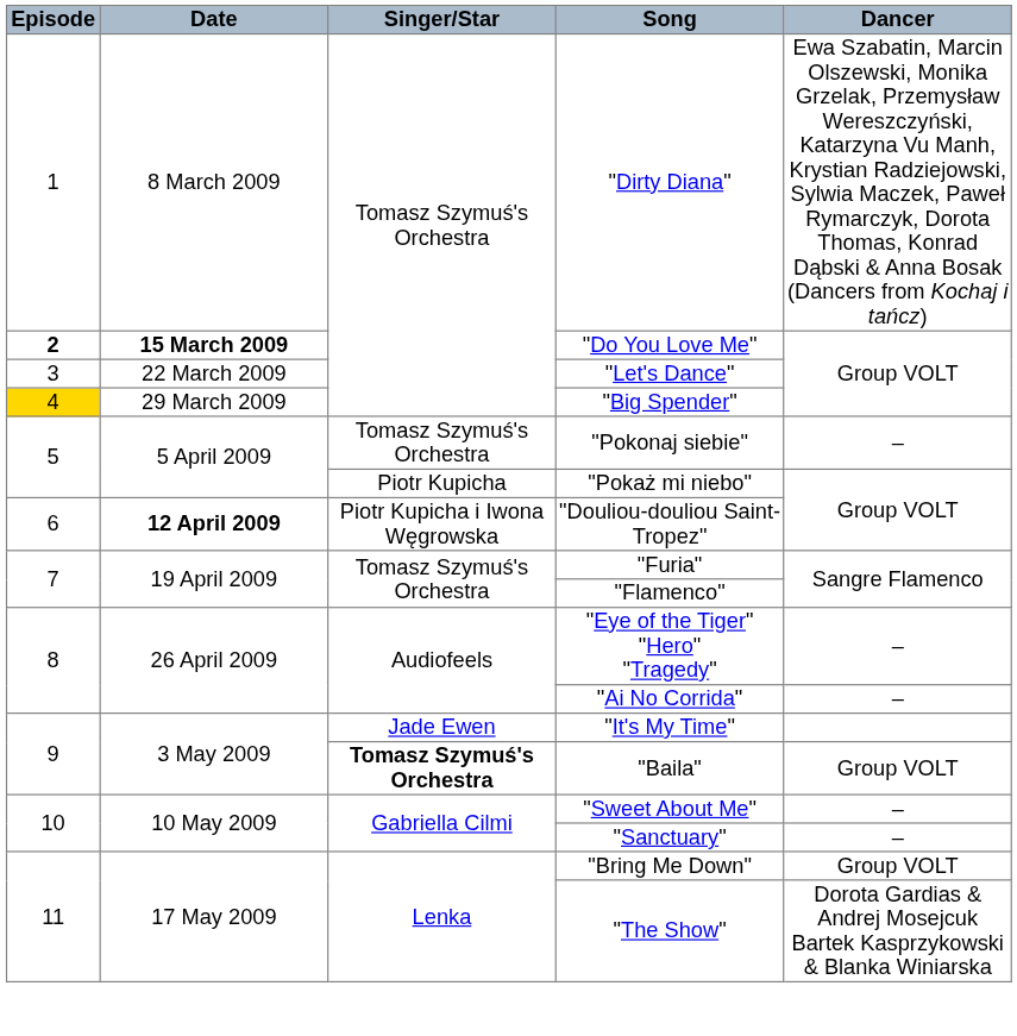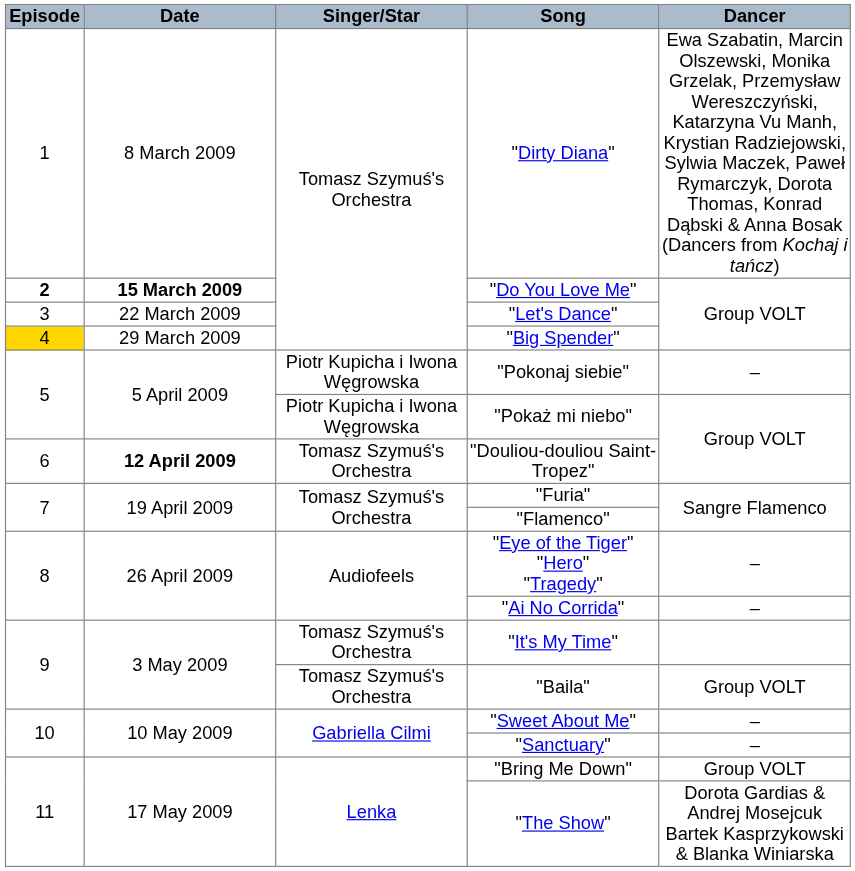"Pokonaj siebie" | Singer/Star: Tomasz Szymuś's Orchestra -> Piotr Kupicha i Iwona Węgrowska
"Pokaż mi niebo" | Singer/Star: Piotr Kupicha -> Piotr Kupicha i Iwona Węgrowska
"Douliou-douliou Saint-Tropez" | Singer/Star: Piotr Kupicha i Iwona Węgrowska -> Tomasz Szymuś's Orchestra
"It's My Time" | Singer/Star: Jade Ewen -> Tomasz Szymuś's Orchestra
"Baila" | Singer/Star: bold -> normal
